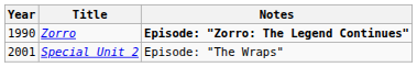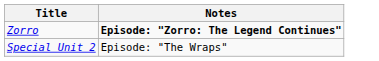- column: Year | 1990 | 2001
